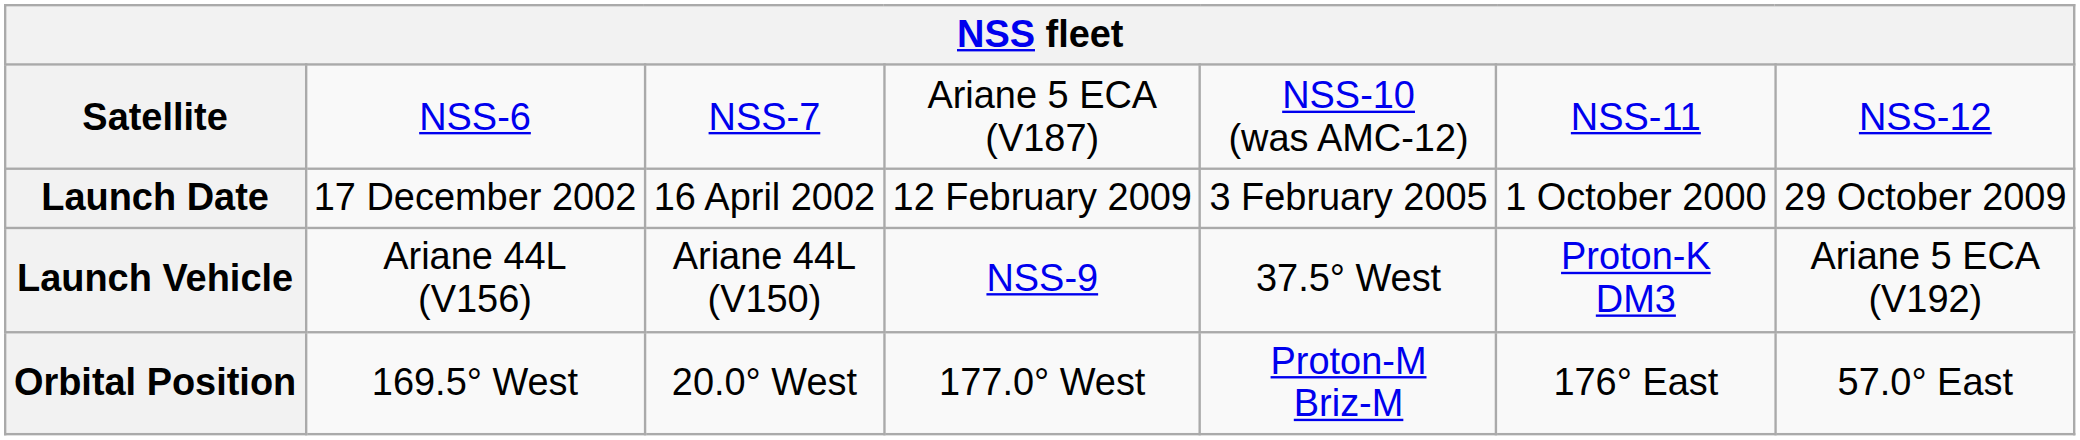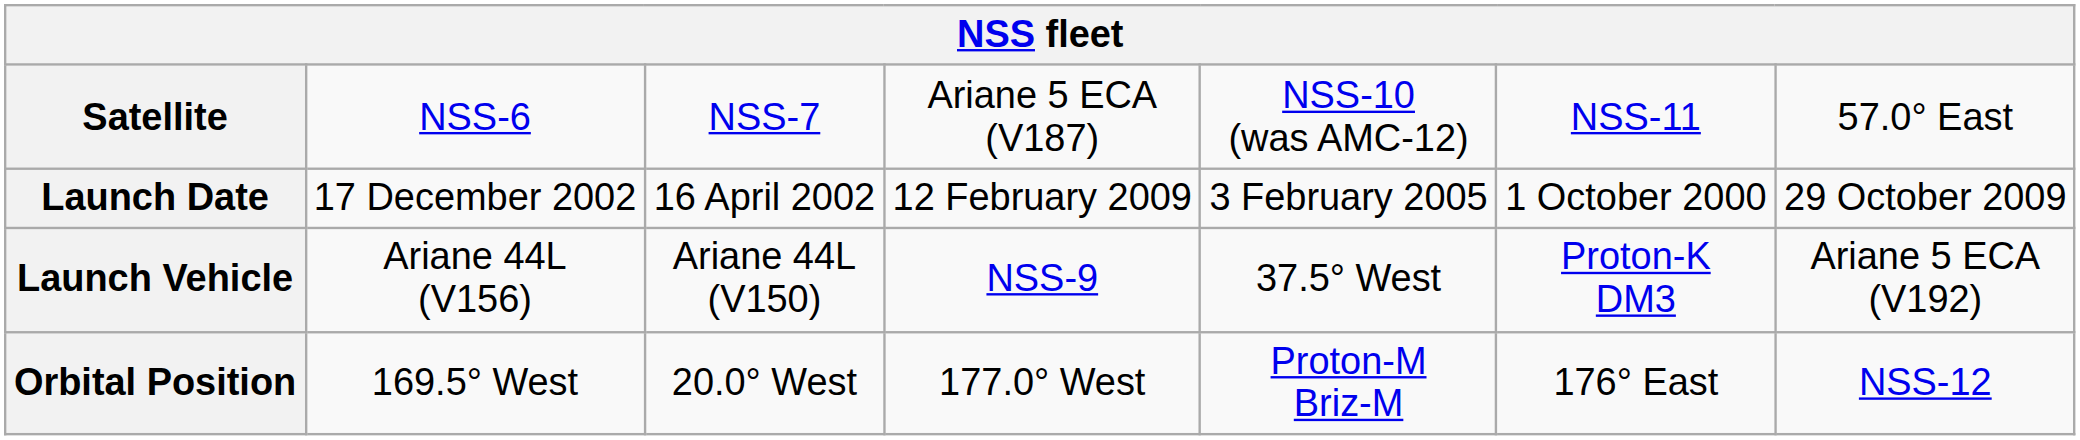Satellite | column 7: NSS-12 -> 57.0° East
Orbital Position | column 7: 57.0° East -> NSS-12
